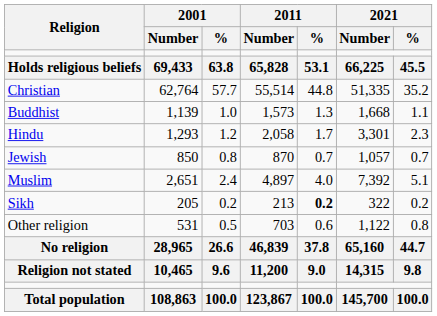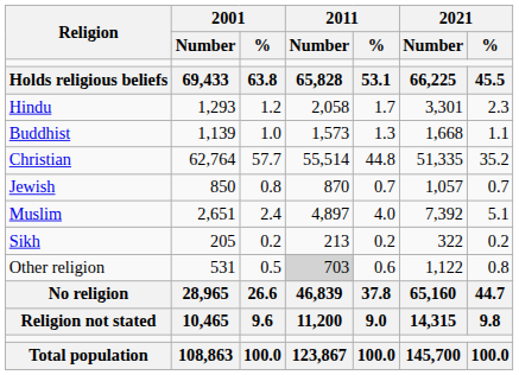rows swapped: Christian <-> Hindu
Sikh | 2011 / %: bold -> normal
Other religion | 2011 / Number: no background -> lightgrey background
